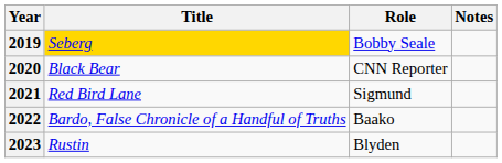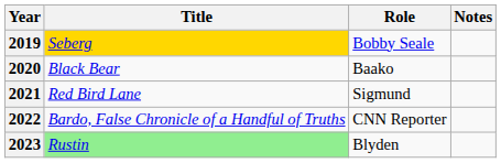2020 | Role: CNN Reporter -> Baako
2022 | Role: Baako -> CNN Reporter
2023 | Title: no background -> lightgreen background
